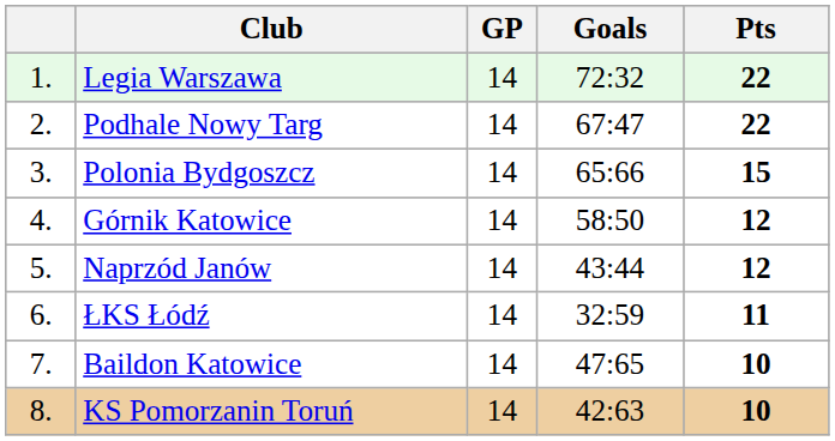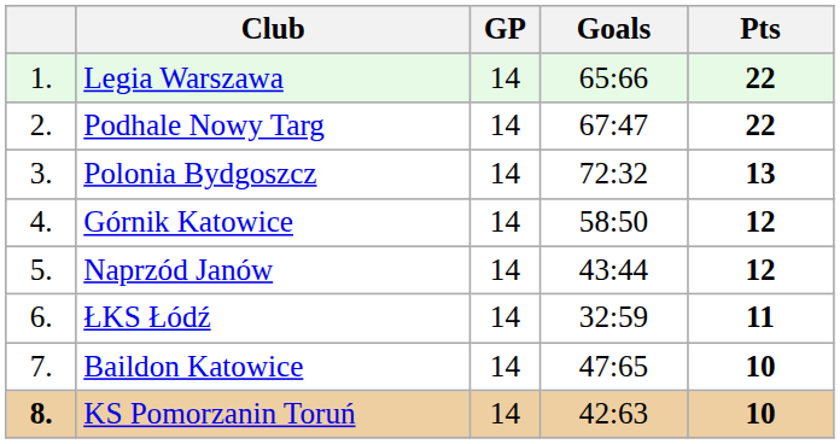Legia Warszawa | Goals: 72:32 -> 65:66
Polonia Bydgoszcz | Goals: 65:66 -> 72:32
Polonia Bydgoszcz | Pts: 15 -> 13
KS Pomorzanin Toruń | column 1: normal -> bold
